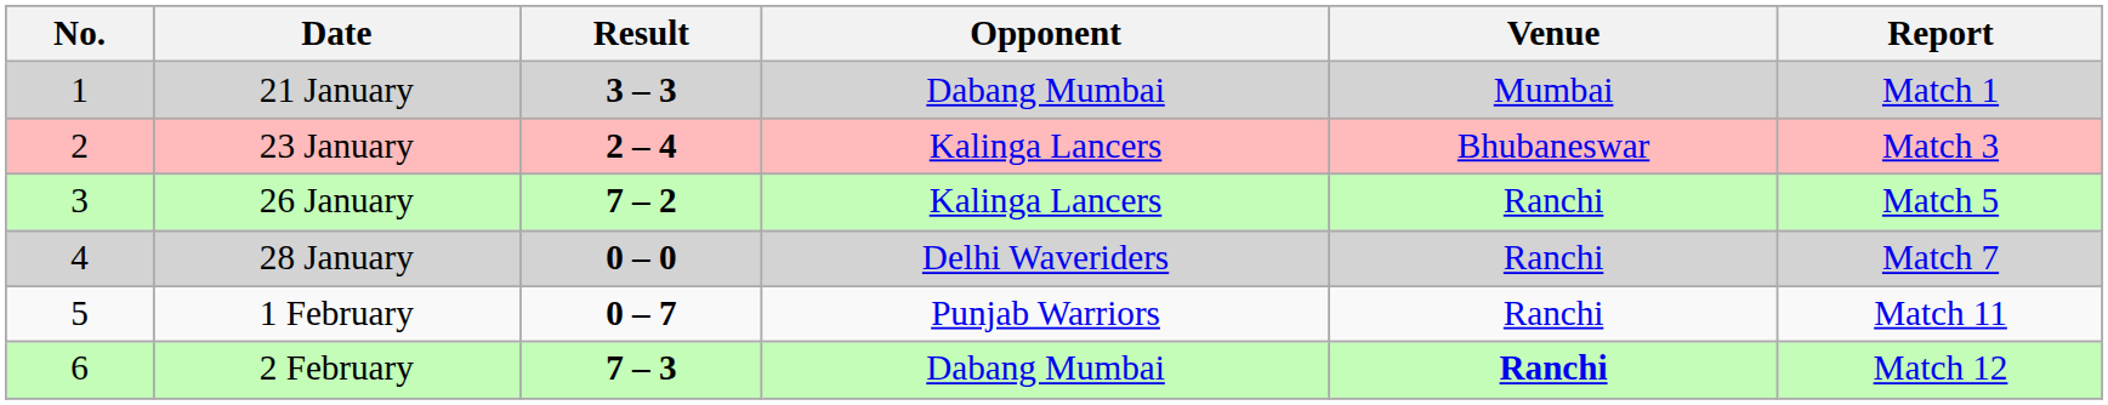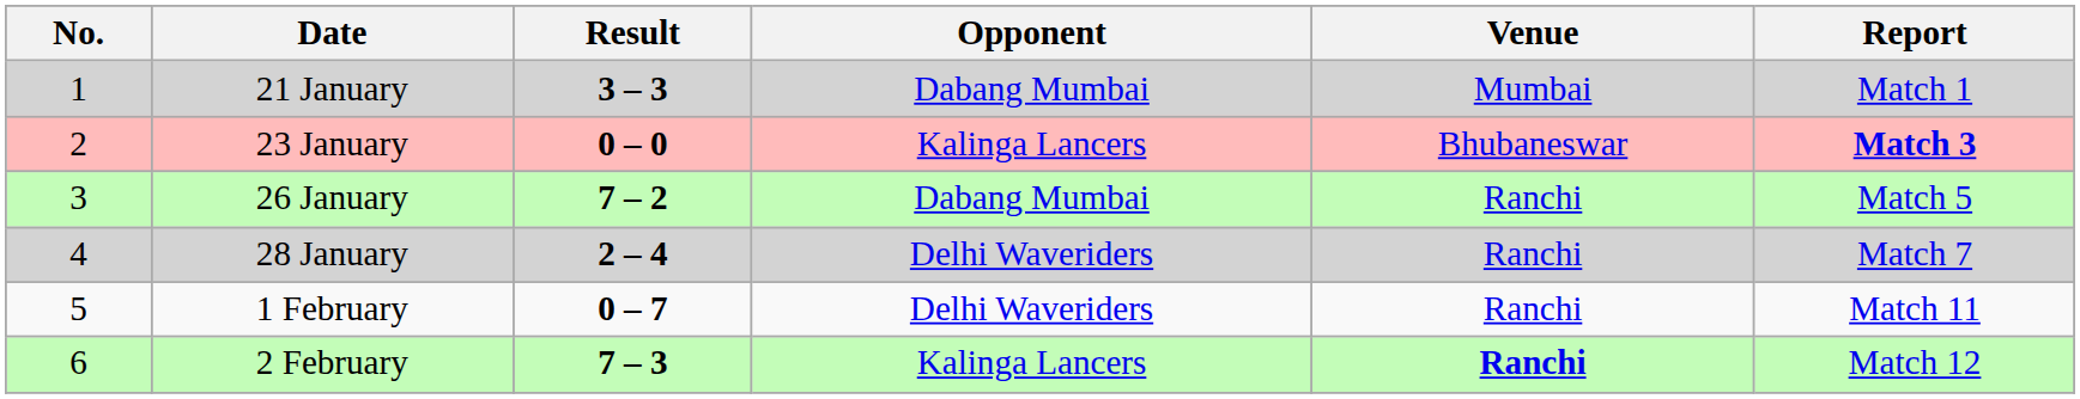23 January | Result: 2 – 4 -> 0 – 0
23 January | Report: normal -> bold
26 January | Opponent: Kalinga Lancers -> Dabang Mumbai
28 January | Result: 0 – 0 -> 2 – 4
1 February | Opponent: Punjab Warriors -> Delhi Waveriders
2 February | Opponent: Dabang Mumbai -> Kalinga Lancers
